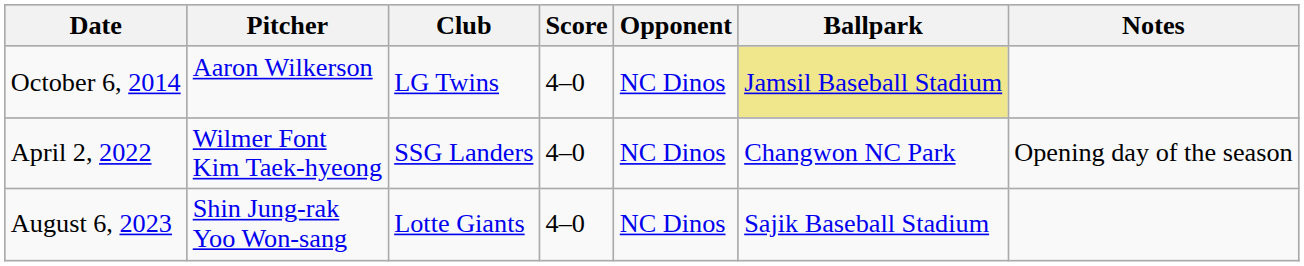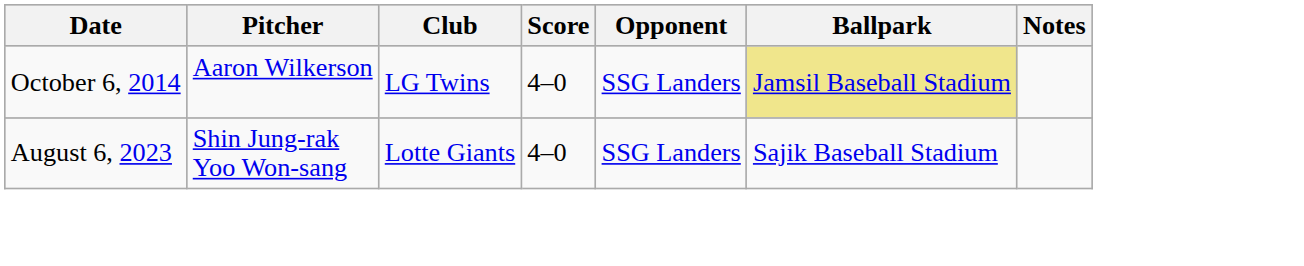October 6, 2014 | Opponent: NC Dinos -> SSG Landers
- row: April 2, 2022 | Wilmer Font Kim Taek-hyeong | SSG Landers | 4–0 | NC Dinos | Changwon NC Park | Opening day of the season
August 6, 2023 | Opponent: NC Dinos -> SSG Landers
